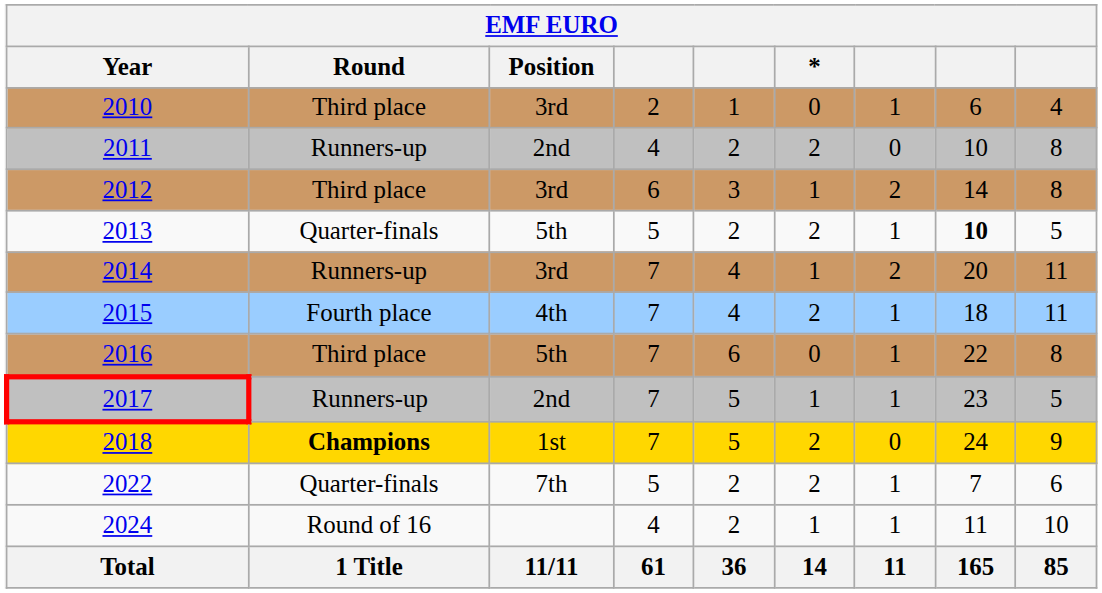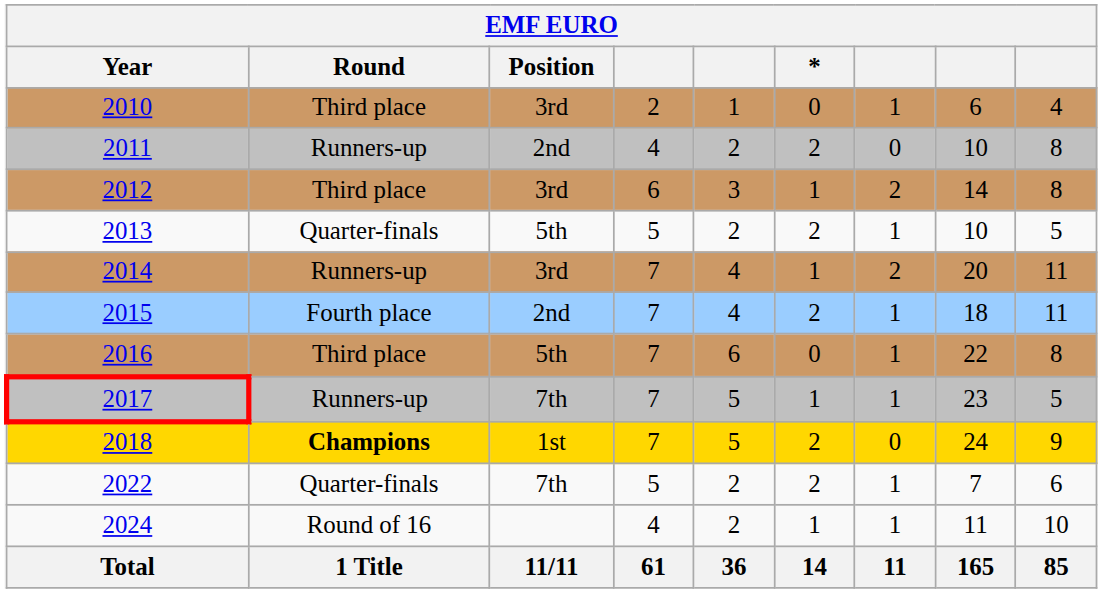2013 | column 8: bold -> normal
2015 | Position: 4th -> 2nd
2017 | Position: 2nd -> 7th
